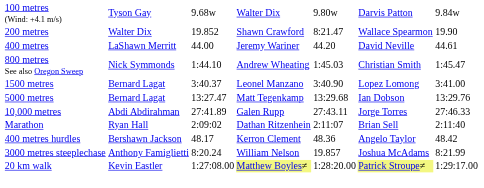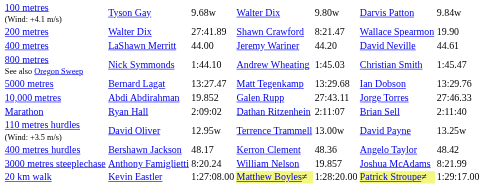200 metres | column 3: 19.852 -> 27:41.89
- row: 1500 metres | Bernard Lagat | 3:40.37 | Leonel Manzano | 3:40.90 | Lopez Lomong | 3:41.00
10,000 metres | column 3: 27:41.89 -> 19.852
+ row: 110 metres hurdles (Wind: +3.5 m/s) | David Oliver | 12.95w | Terrence Trammell | 13.00w | David Payne | 13.25w
